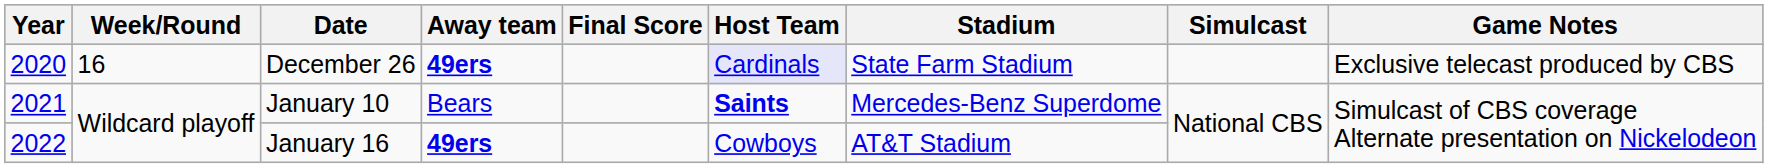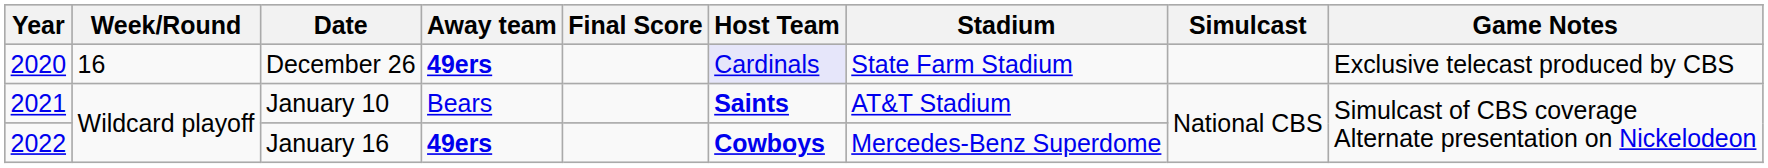January 10 | Stadium: Mercedes-Benz Superdome -> AT&T Stadium
January 16 | Host Team: normal -> bold
January 16 | Stadium: AT&T Stadium -> Mercedes-Benz Superdome
